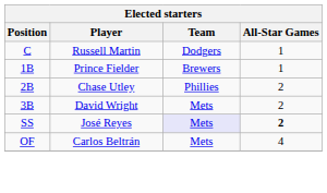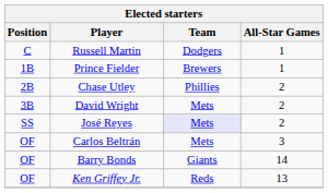José Reyes | All-Star Games: bold -> normal
Carlos Beltrán | All-Star Games: 4 -> 3
+ row: OF | Barry Bonds | Giants | 14
+ row: OF | Ken Griffey Jr. | Reds | 13
